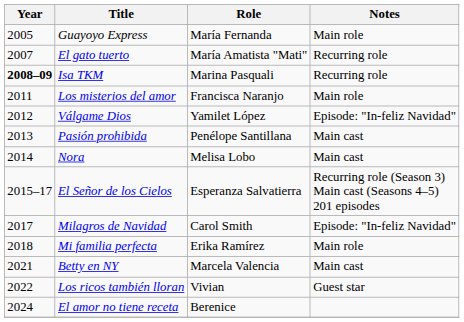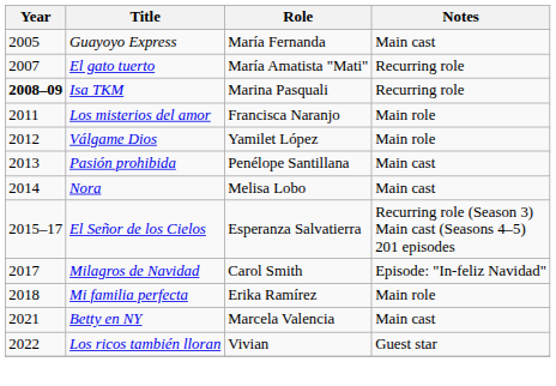Guayoyo Express | Notes: Main role -> Main cast
Válgame Dios | Notes: Episode: "In-feliz Navidad" -> Main role
- row: 2024 | El amor no tiene receta | Berenice
